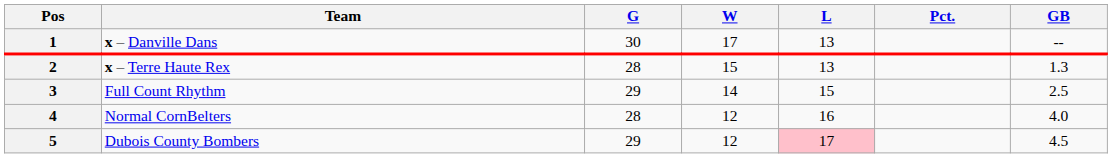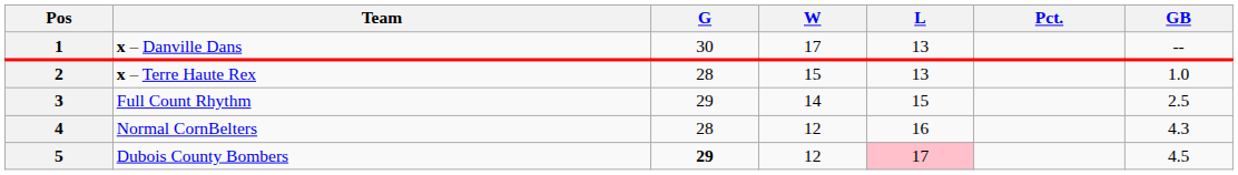2 | GB: 1.3 -> 1.0
4 | GB: 4.0 -> 4.3
5 | G: normal -> bold
